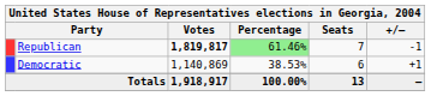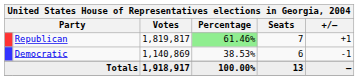Republican | Votes: bold -> normal
Republican | +/–: -1 -> +1
Democratic | +/–: +1 -> -1
